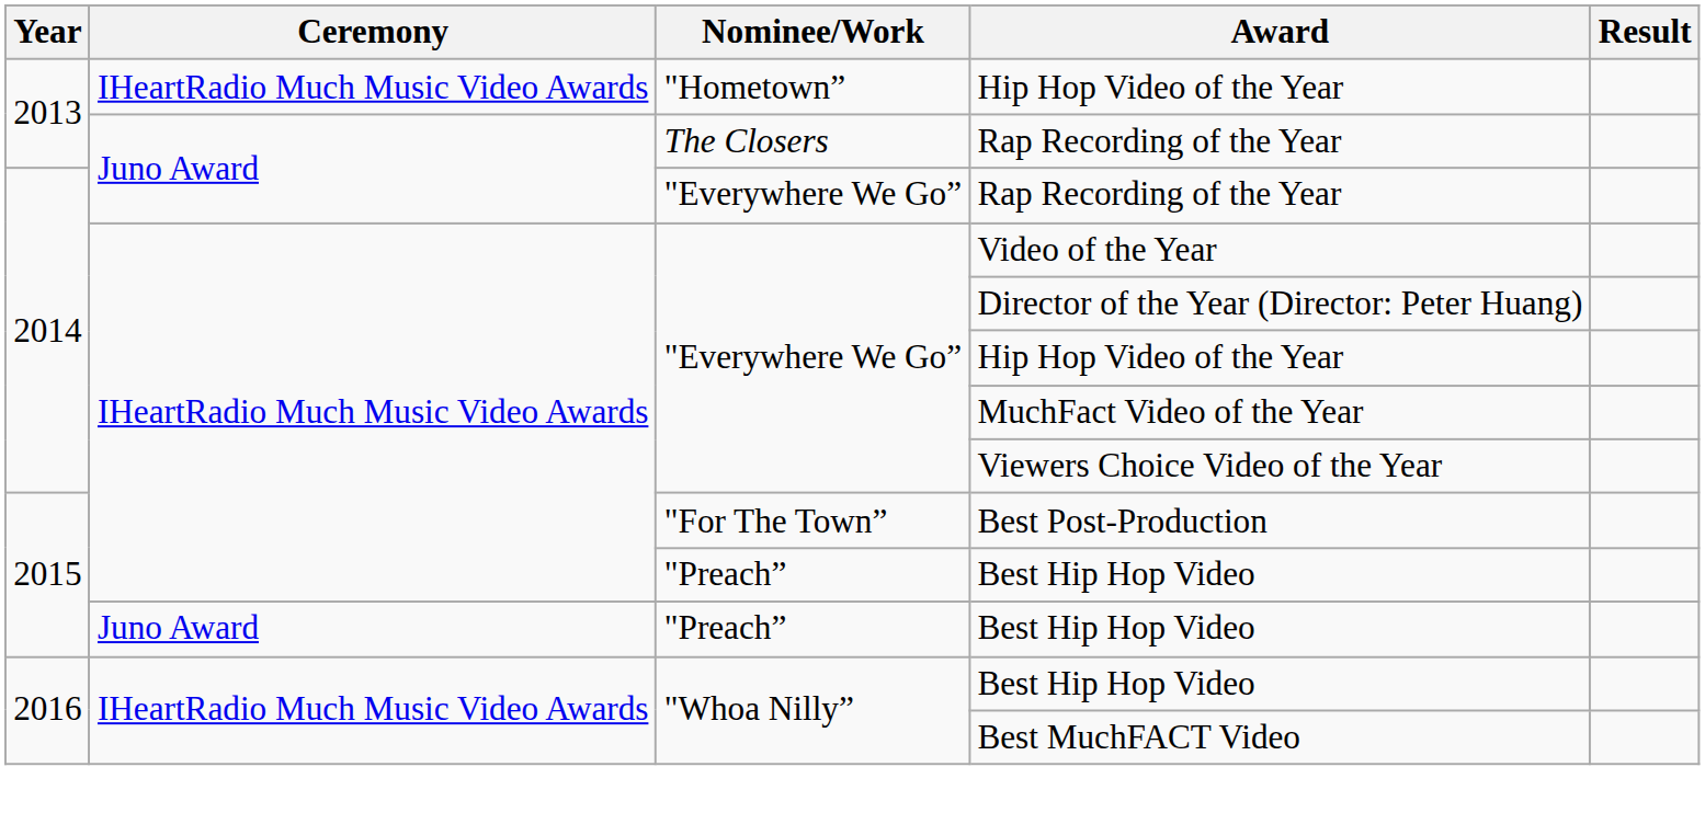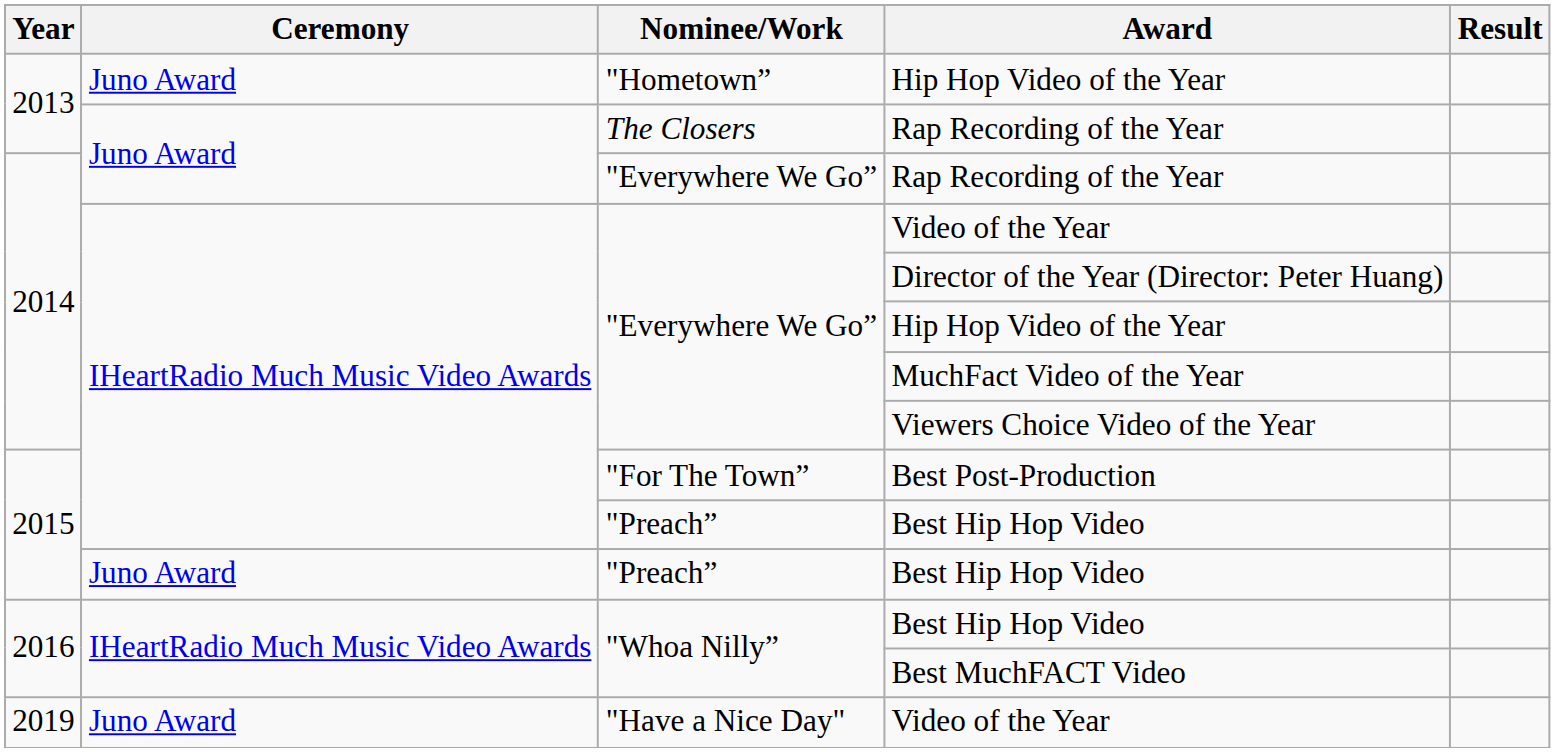"Hometown” / Hip Hop Video of the Year | Ceremony: IHeartRadio Much Music Video Awards -> Juno Award
+ row: 2019 | Juno Award | "Have a Nice Day" | Video of the Year
